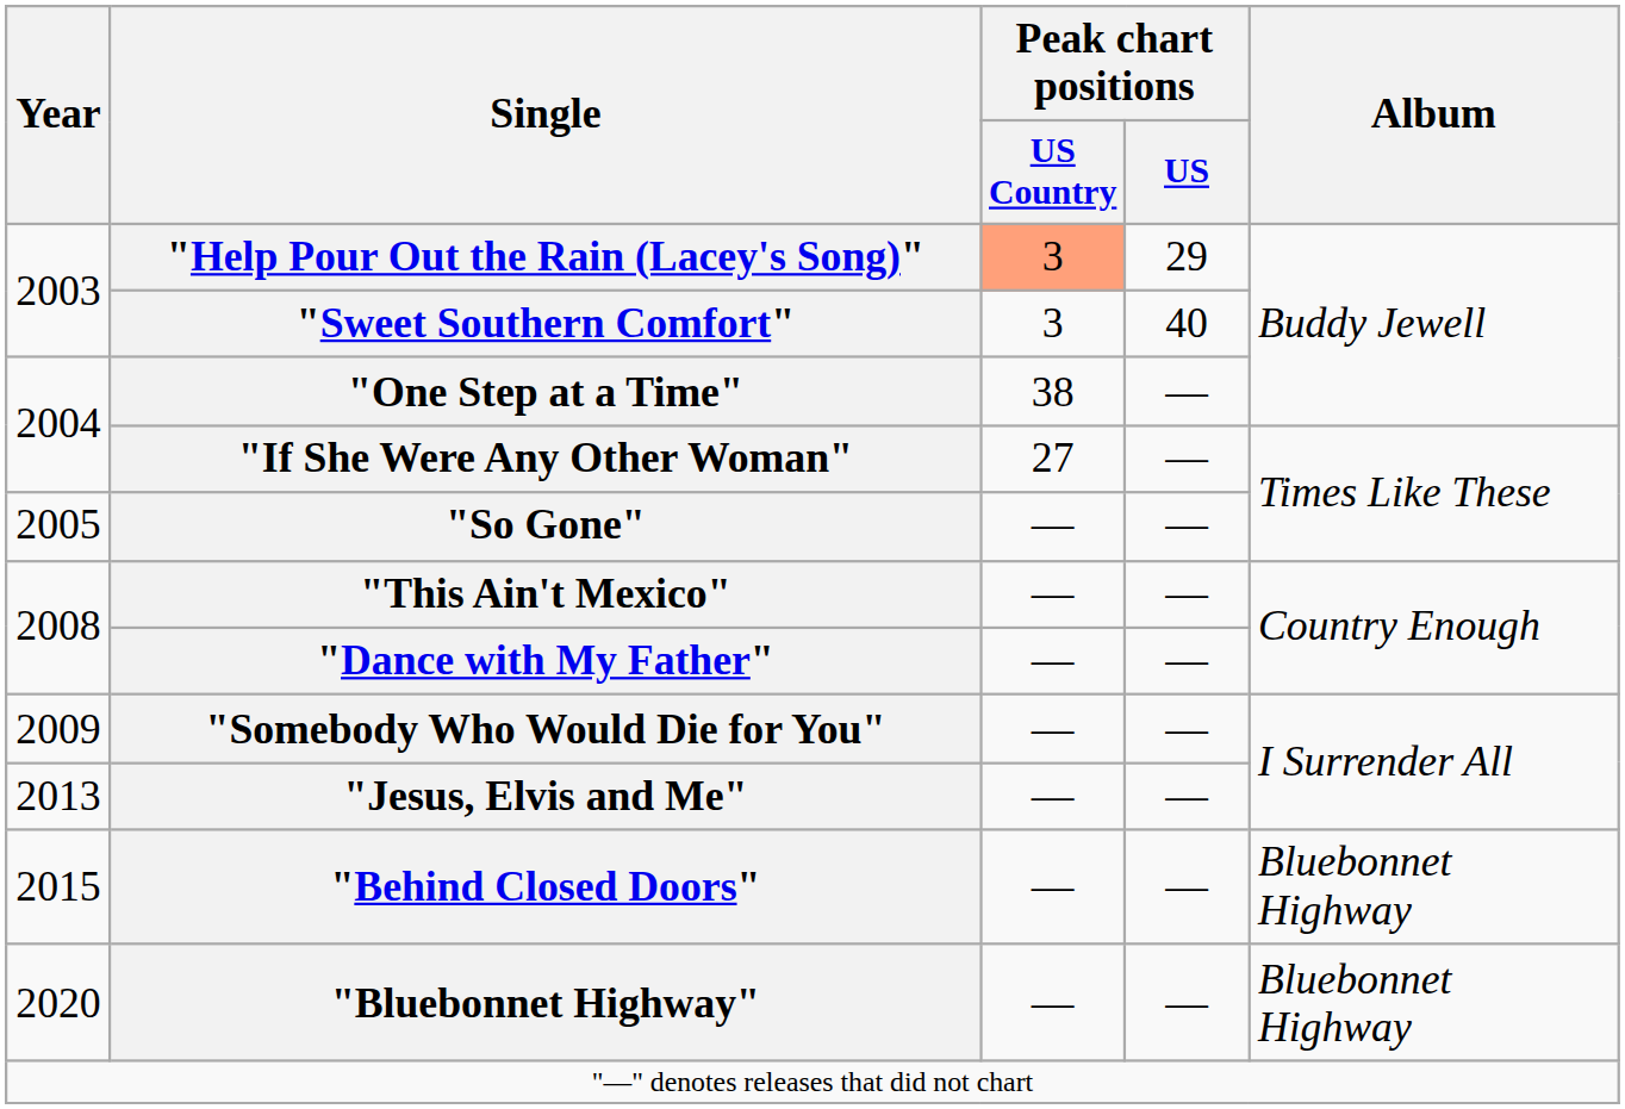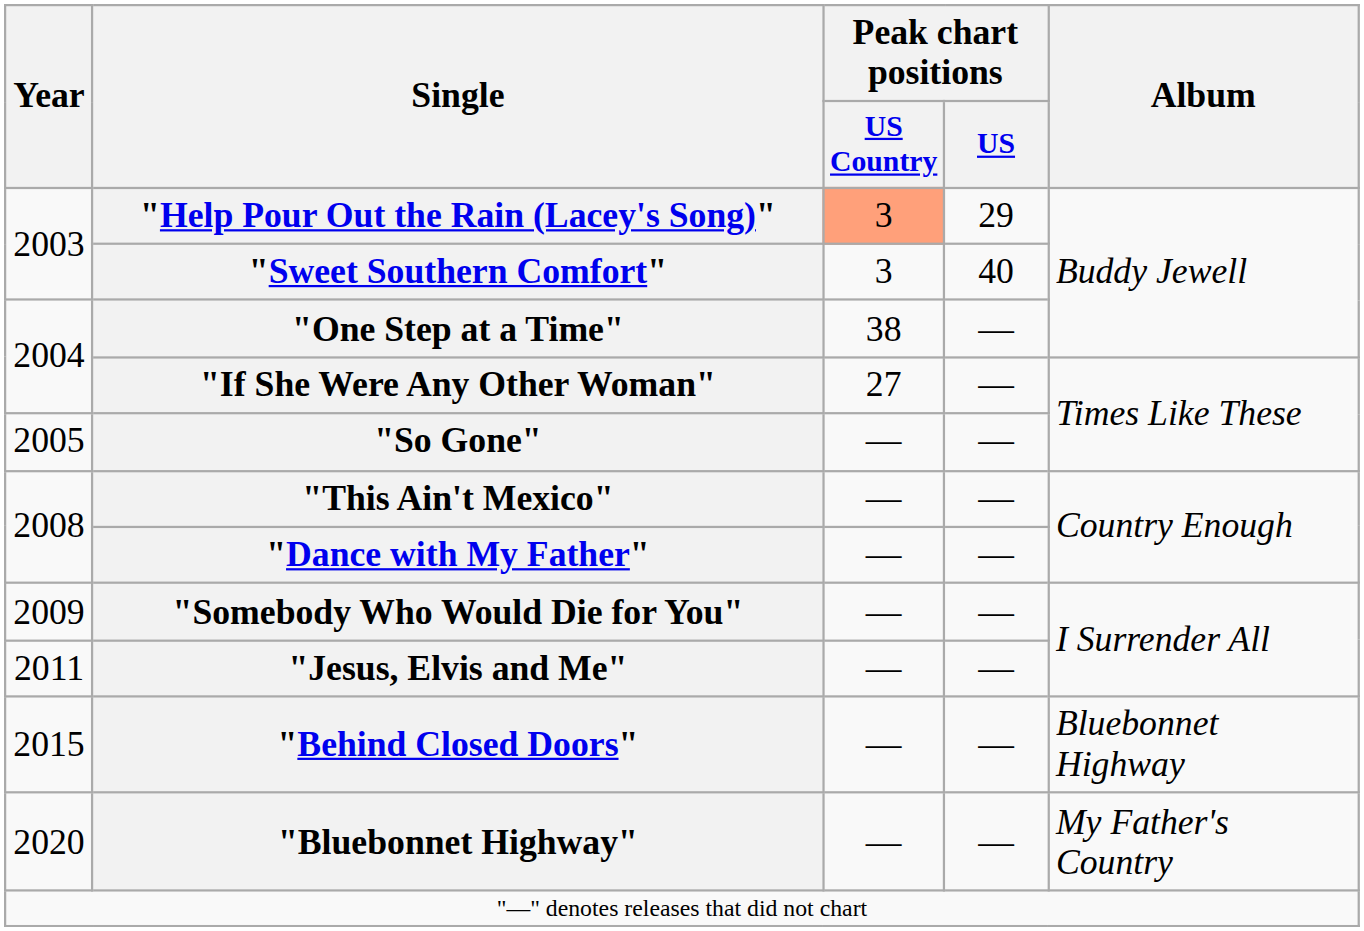"Jesus, Elvis and Me" | Year: 2013 -> 2011
"Bluebonnet Highway" | Album: Bluebonnet Highway -> My Father's Country
